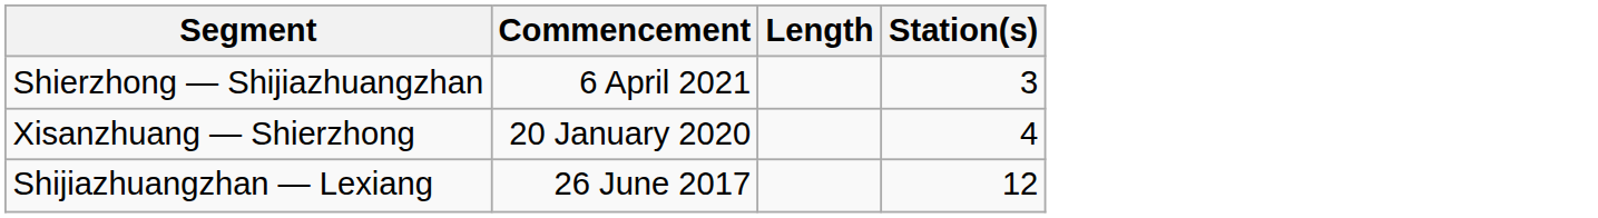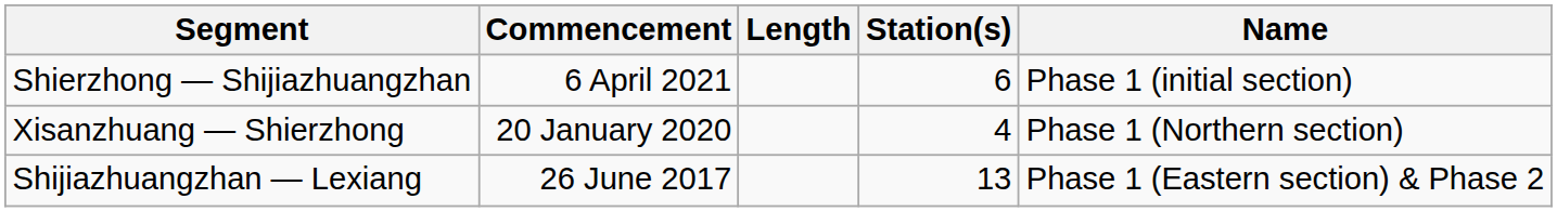+ column: Name | Phase 1 (initial section) | Phase 1 (Northern section) | Phase 1 (Eastern section) & Phase 2
Shierzhong — Shijiazhuangzhan | Station(s): 3 -> 6
Shijiazhuangzhan — Lexiang | Station(s): 12 -> 13
